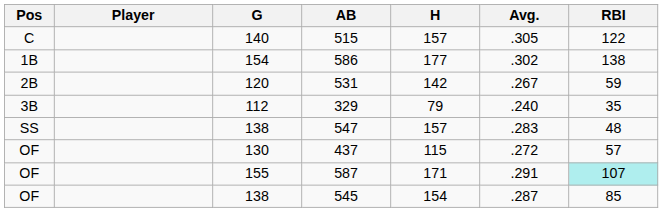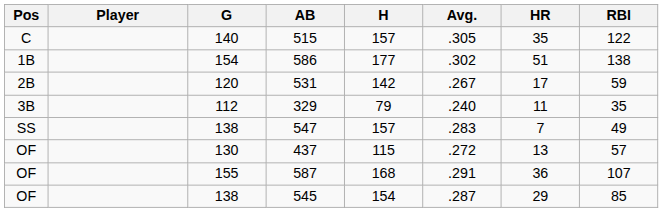+ column: HR | 35 | 51 | 17 | 11 | 7 | 13 | 36 | 29
547 | RBI: 48 -> 49
587 | H: 171 -> 168
587 | RBI: paleturquoise background -> no background
